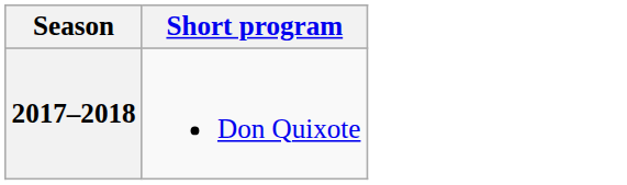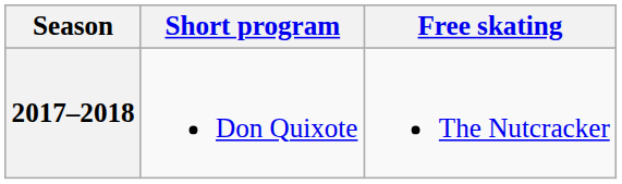+ column: Free skating | The Nutcracker
